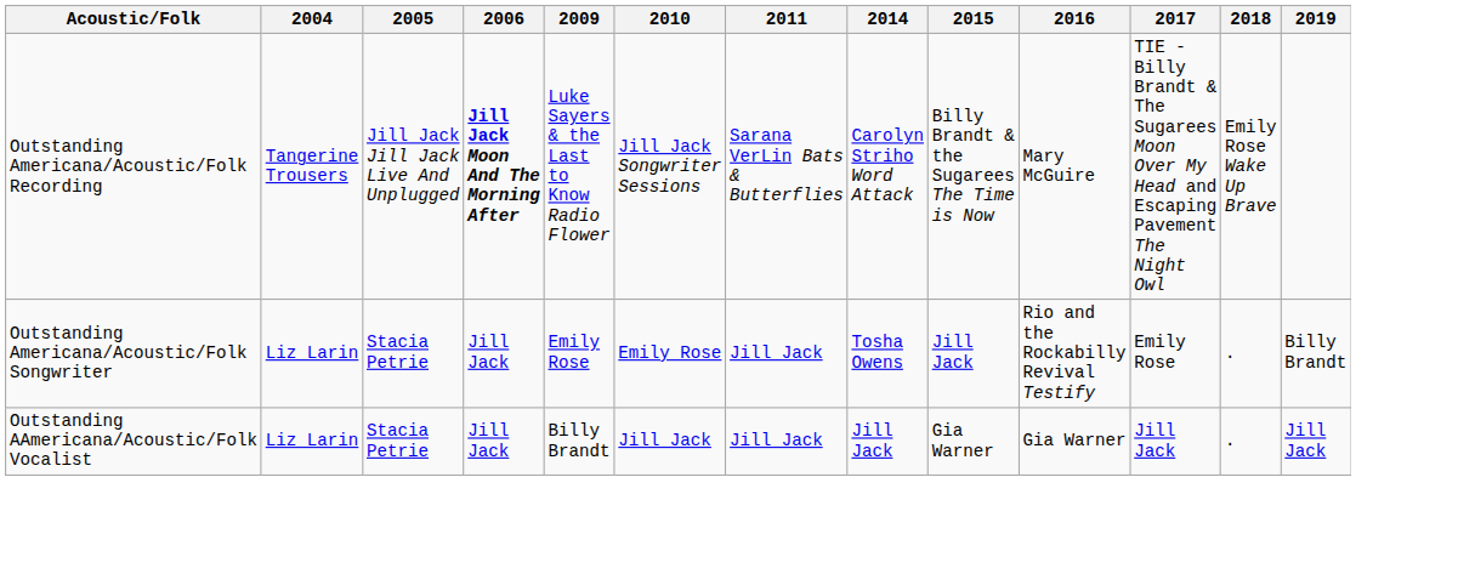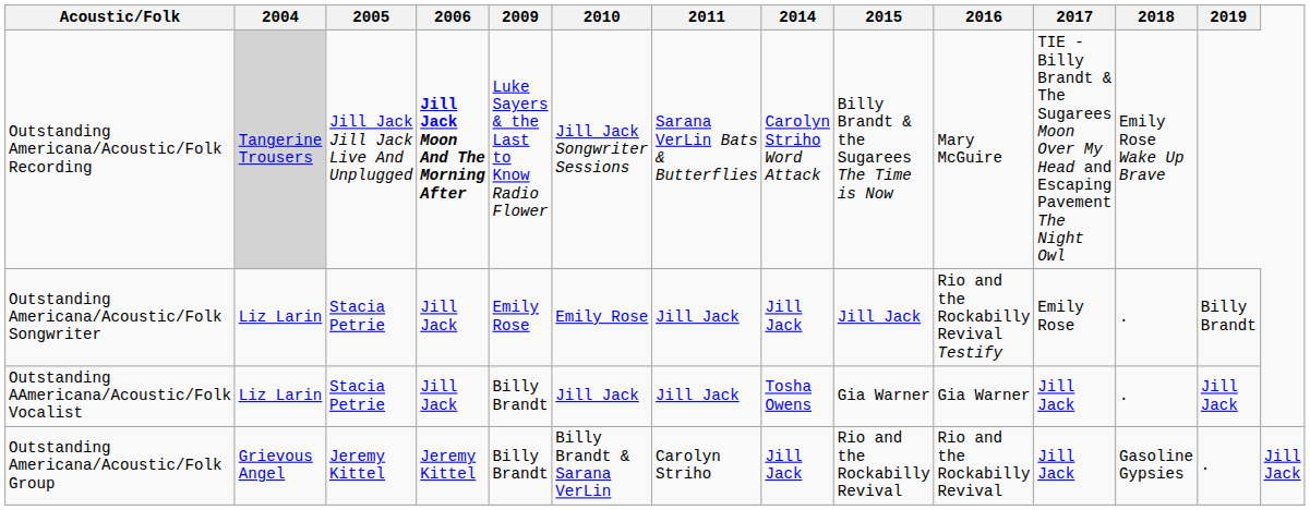Outstanding Americana/Acoustic/Folk Recording | 2004: no background -> lightgrey background
Outstanding Americana/Acoustic/Folk Songwriter | 2014: Tosha Owens -> Jill Jack
Outstanding AAmericana/Acoustic/Folk Vocalist | 2014: Jill Jack -> Tosha Owens
+ row: Outstanding Americana/Acoustic/Folk Group | Grievous Angel | Jeremy Kittel | Jeremy Kittel | Billy Brandt | Billy Brandt & Sarana VerLin | Carolyn Striho | Jill Jack | Rio and the Rockabilly Revival | Rio and the Rockabilly Revival | Jill Jack | Gasoline Gypsies | . | Jill Jack
